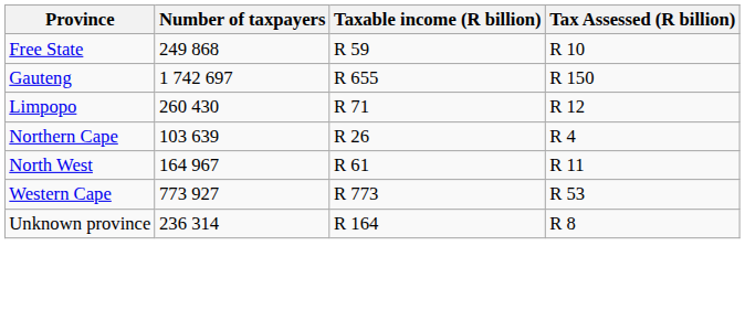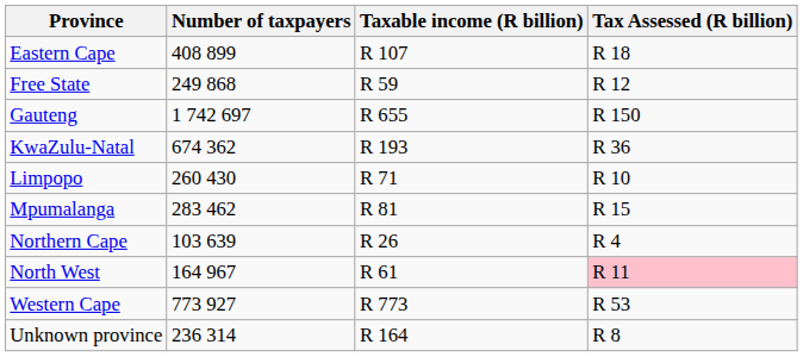+ row: Eastern Cape | 408 899 | R 107 | R 18
Free State | Tax Assessed (R billion): R 10 -> R 12
+ row: KwaZulu-Natal | 674 362 | R 193 | R 36
Limpopo | Tax Assessed (R billion): R 12 -> R 10
+ row: Mpumalanga | 283 462 | R 81 | R 15
North West | Tax Assessed (R billion): no background -> pink background
